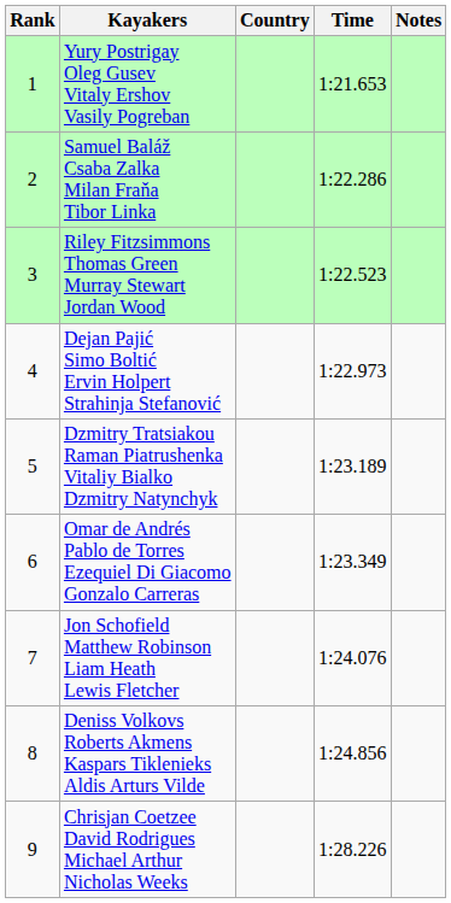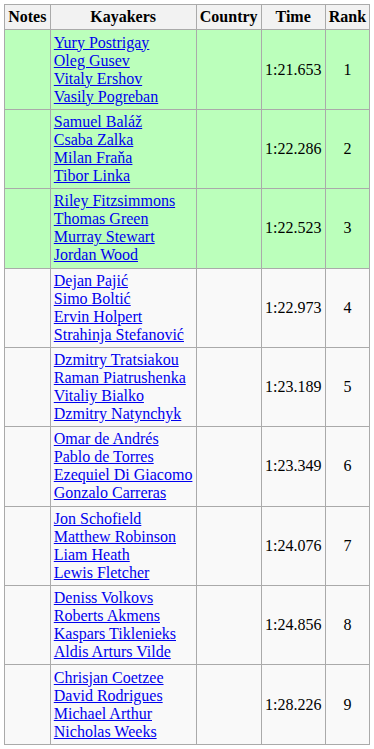columns swapped: Rank <-> Notes
